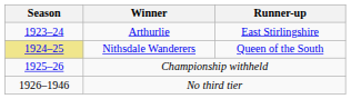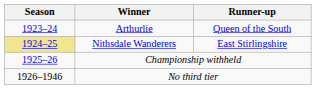Arthurlie | Runner-up: East Stirlingshire -> Queen of the South
Nithsdale Wanderers | Runner-up: Queen of the South -> East Stirlingshire
